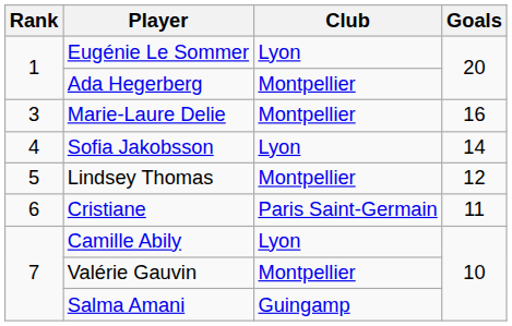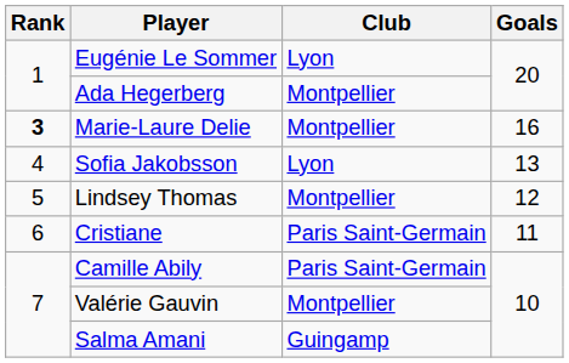Marie-Laure Delie | Rank: normal -> bold
Sofia Jakobsson | Goals: 14 -> 13
Camille Abily | Club: Lyon -> Paris Saint-Germain
